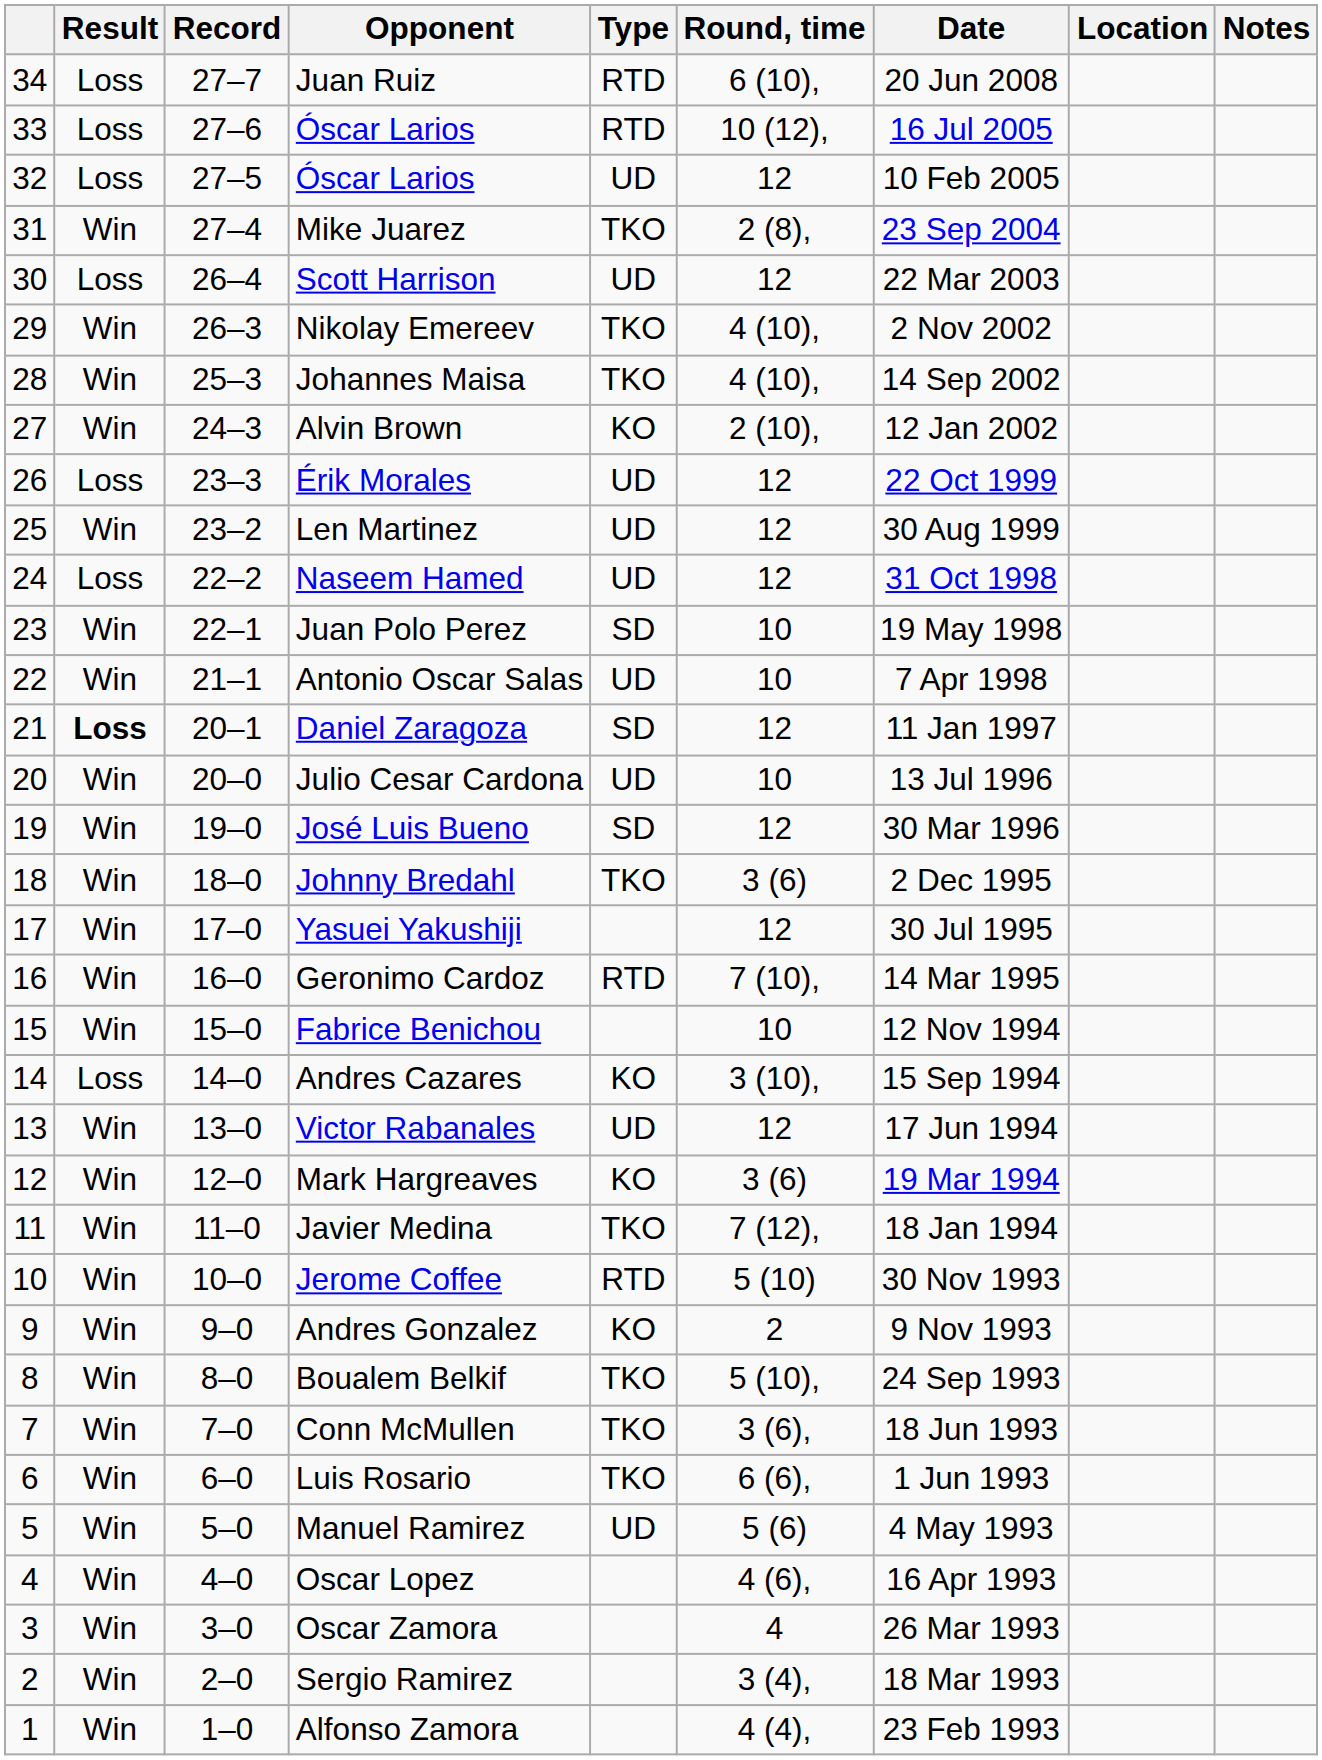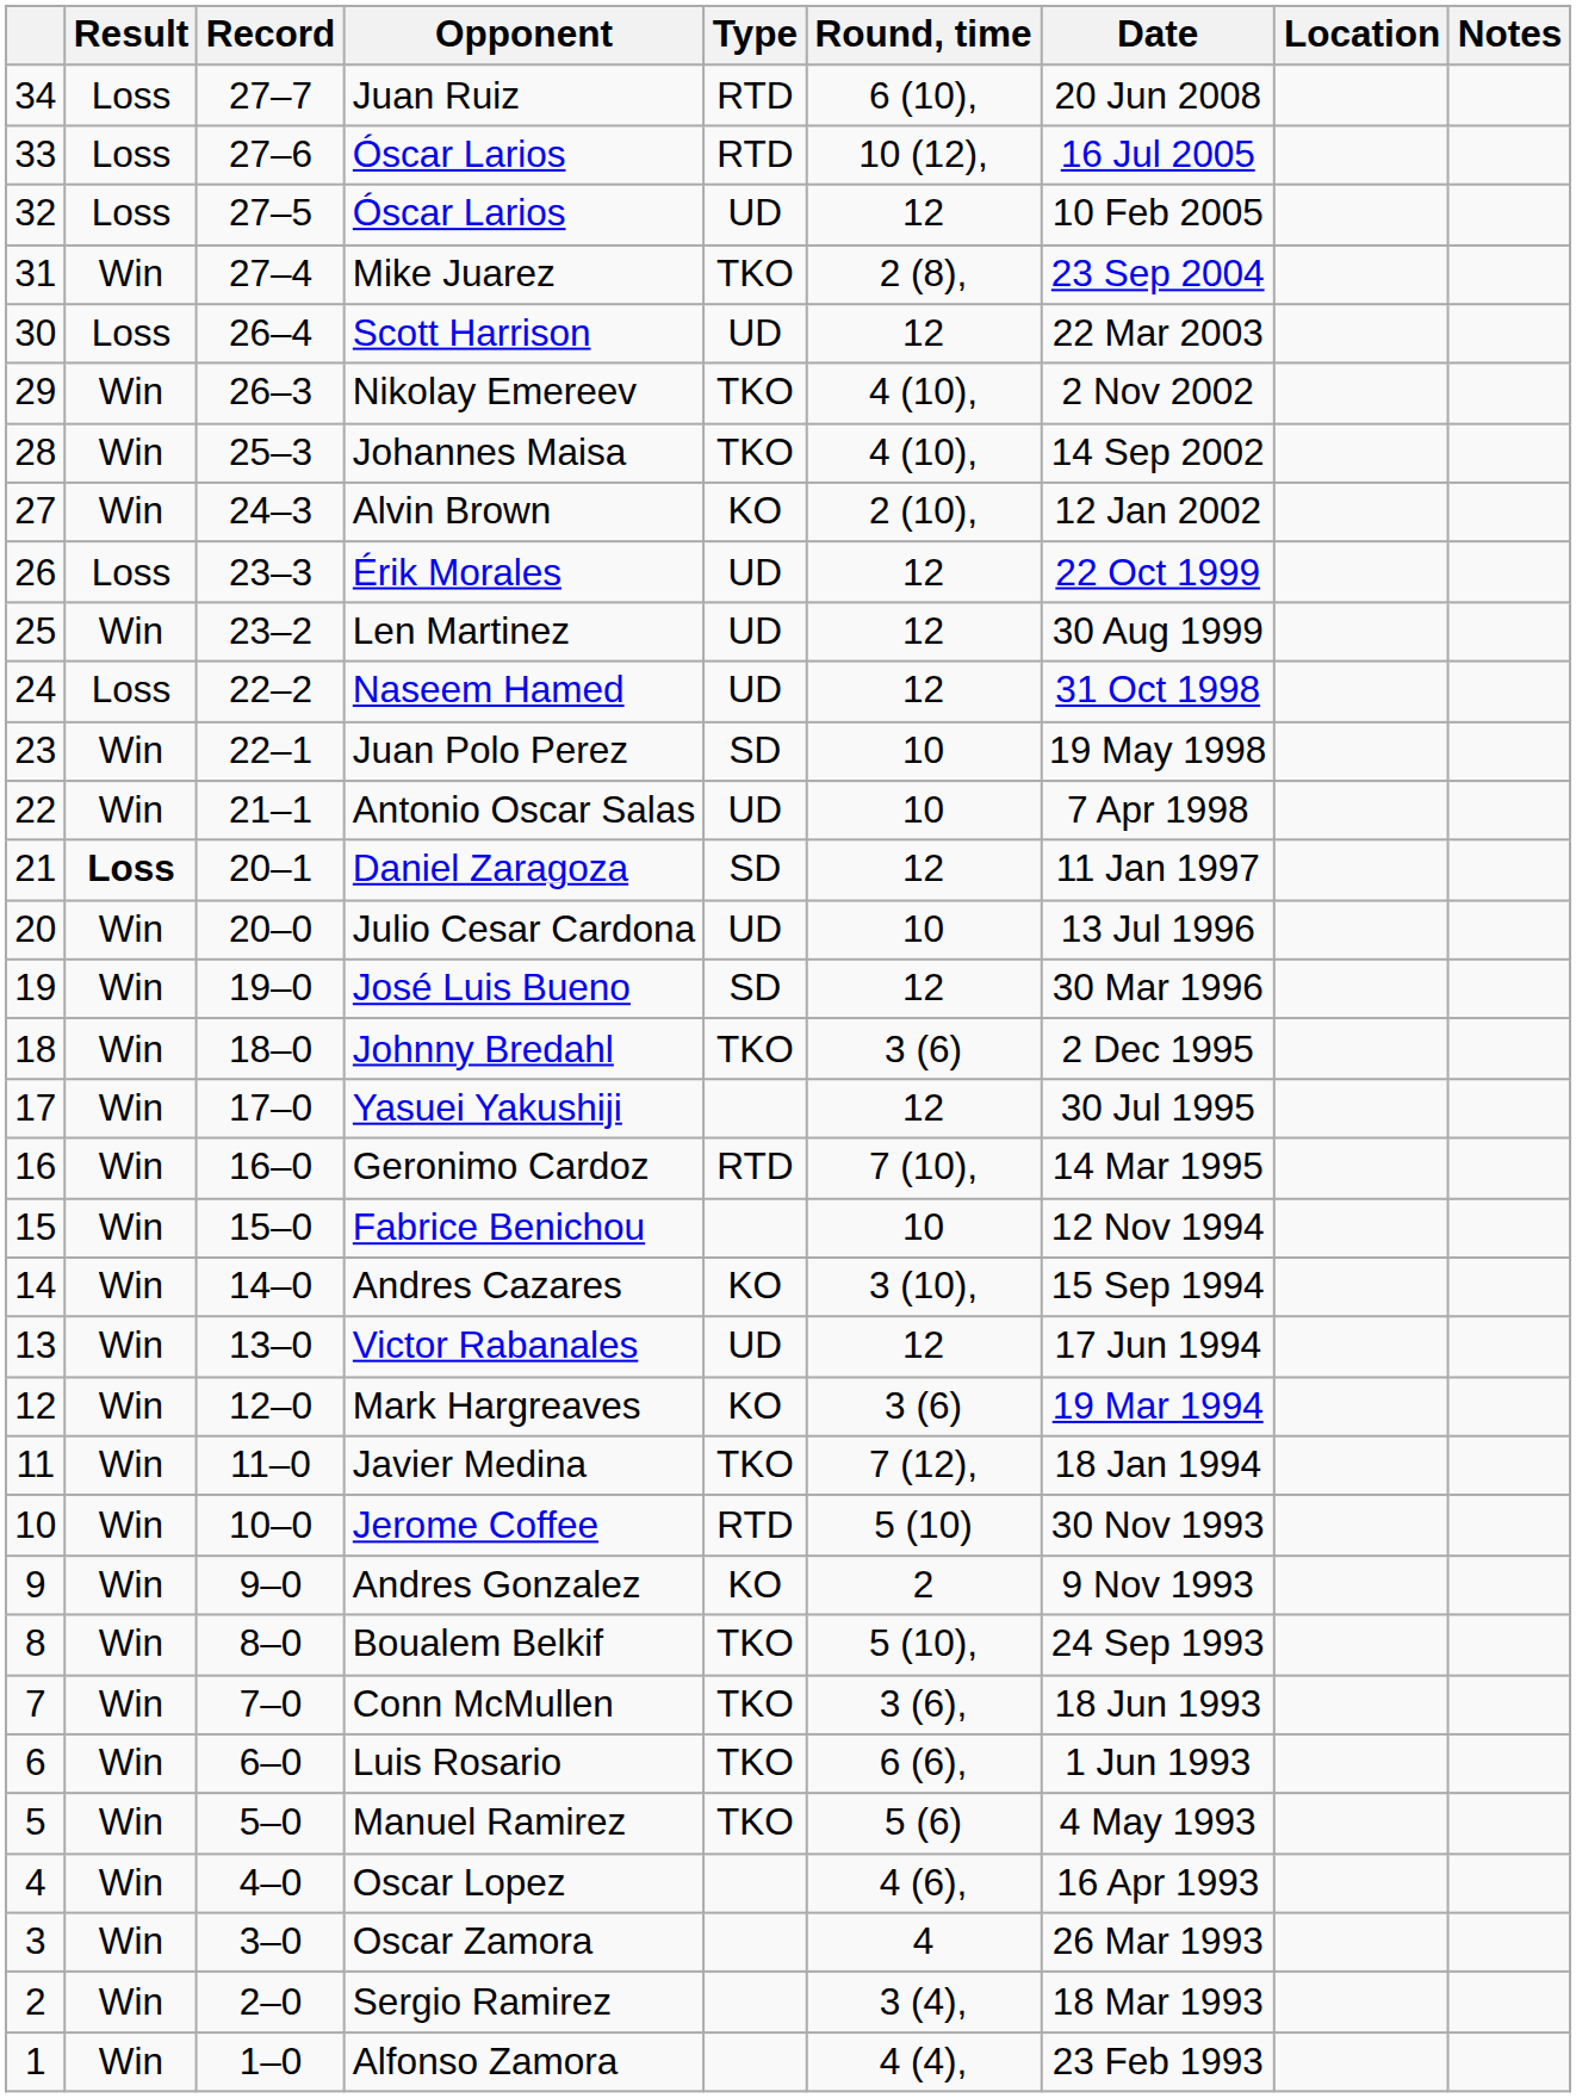Andres Cazares | Result: Loss -> Win
Manuel Ramirez | Type: UD -> TKO
